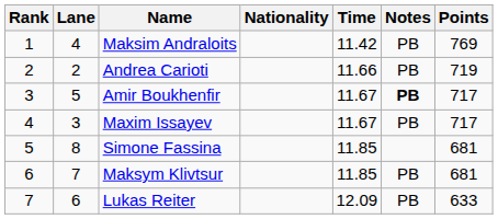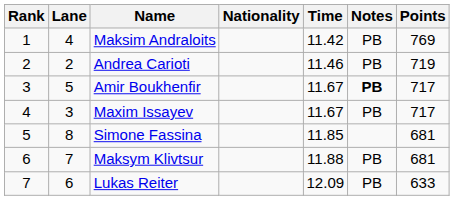Andrea Carioti | Time: 11.66 -> 11.46
Maksym Klivtsur | Time: 11.85 -> 11.88
